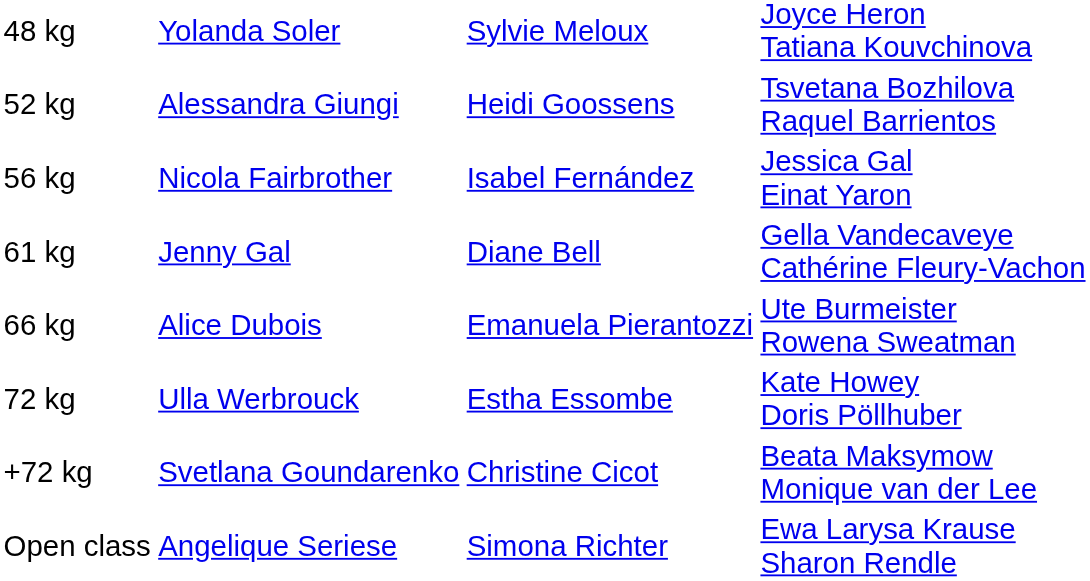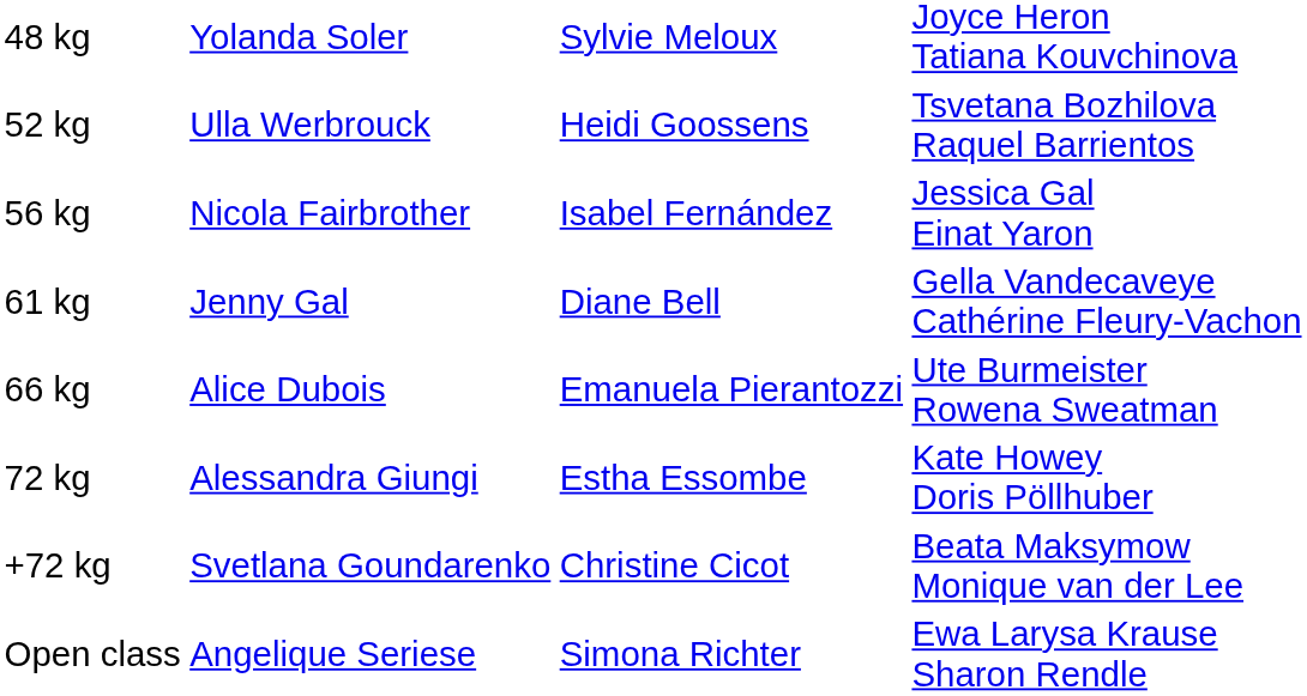52 kg | column 2: Alessandra Giungi -> Ulla Werbrouck
72 kg | column 2: Ulla Werbrouck -> Alessandra Giungi
